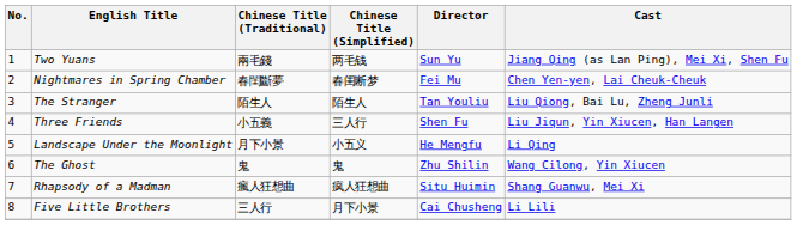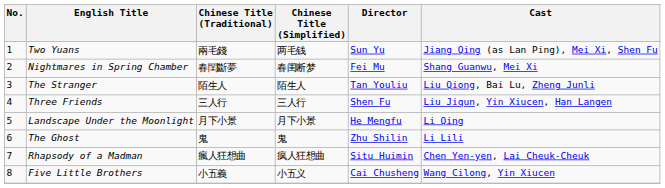Nightmares in Spring Chamber | Cast: Chen Yen-yen, Lai Cheuk-Cheuk -> Shang Guanwu, Mei Xi
Three Friends | Chinese Title (Traditional): 小五義 -> 三人行
Landscape Under the Moonlight | Chinese Title (Simplified): 小五义 -> 月下小景
The Ghost | Cast: Wang Cilong, Yin Xiucen -> Li Lili
Rhapsody of a Madman | Cast: Shang Guanwu, Mei Xi -> Chen Yen-yen, Lai Cheuk-Cheuk
Five Little Brothers | Chinese Title (Traditional): 三人行 -> 小五義
Five Little Brothers | Chinese Title (Simplified): 月下小景 -> 小五义
Five Little Brothers | Cast: Li Lili -> Wang Cilong, Yin Xiucen
